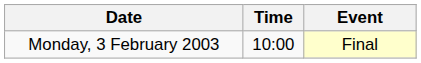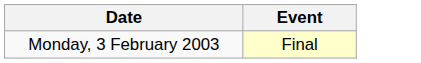- column: Time | 10:00
